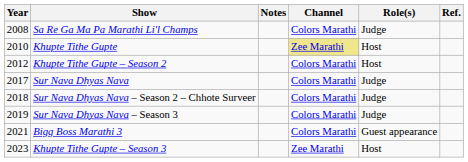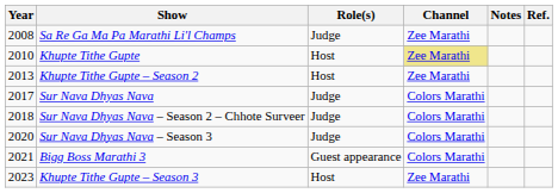columns swapped: Role(s) <-> Notes
Sa Re Ga Ma Pa Marathi Li'l Champs | Channel: Colors Marathi -> Zee Marathi
Khupte Tithe Gupte – Season 2 | Year: 2012 -> 2013
Khupte Tithe Gupte – Season 2 | Channel: Colors Marathi -> Zee Marathi
Sur Nava Dhyas Nava – Season 3 | Year: 2019 -> 2020
